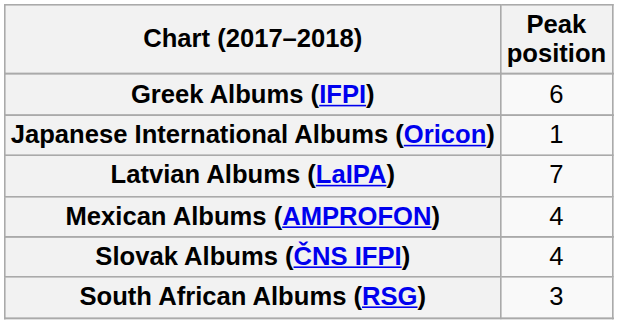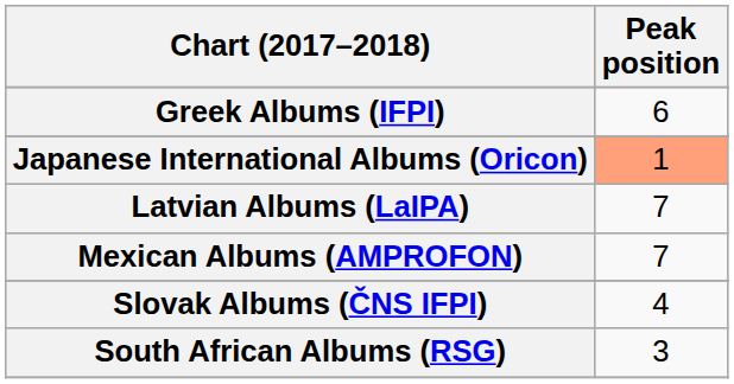Japanese International Albums (Oricon) | Peak position: no background -> lightsalmon background
Mexican Albums (AMPROFON) | Peak position: 4 -> 7
